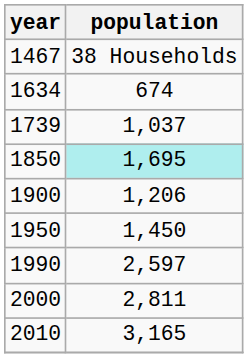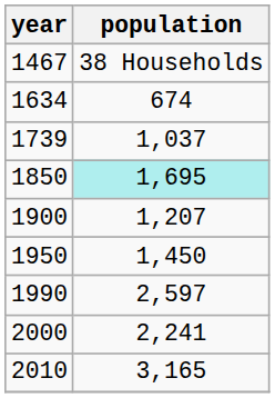1900 | population: 1,206 -> 1,207
2000 | population: 2,811 -> 2,241
